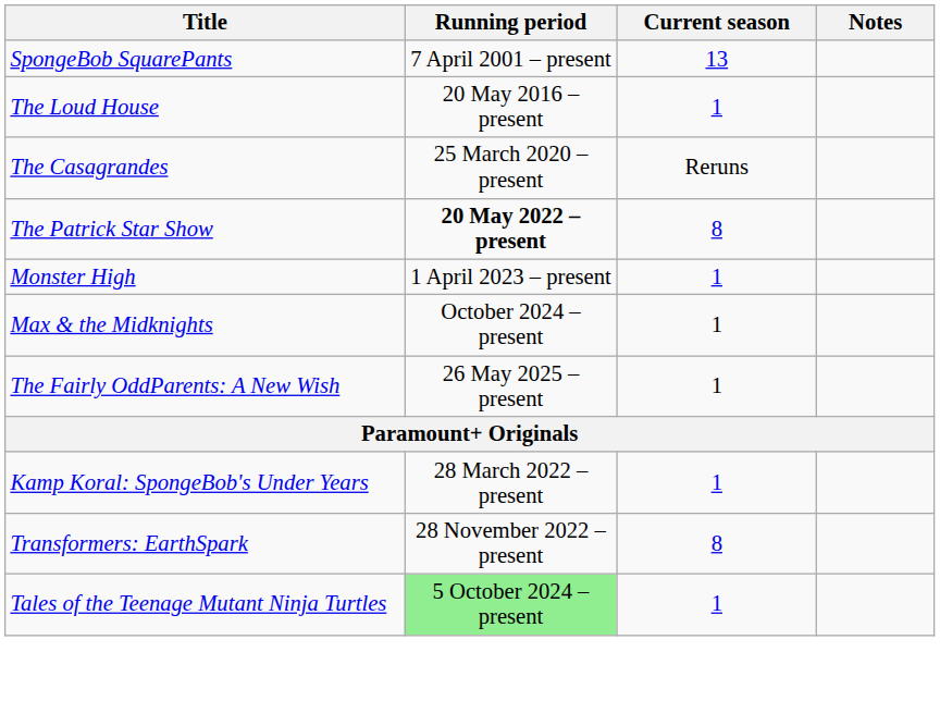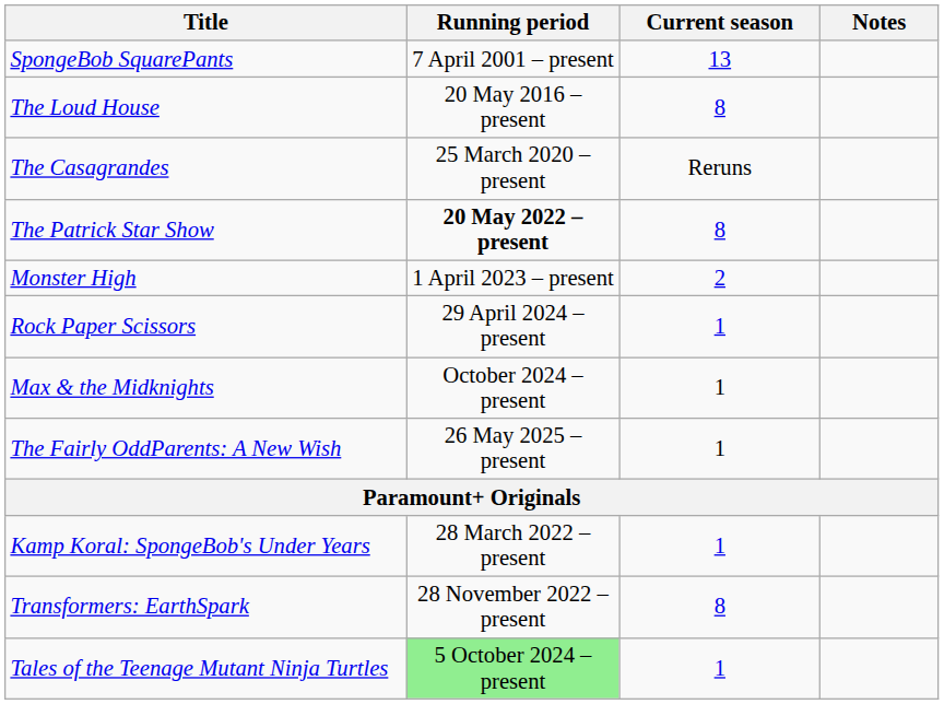The Loud House | Current season: 1 -> 8
Monster High | Current season: 1 -> 2
+ row: Rock Paper Scissors | 29 April 2024 – present | 1
